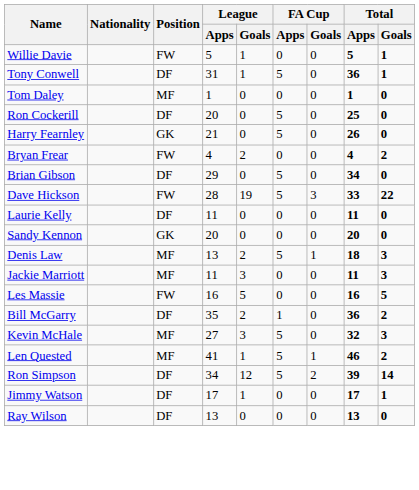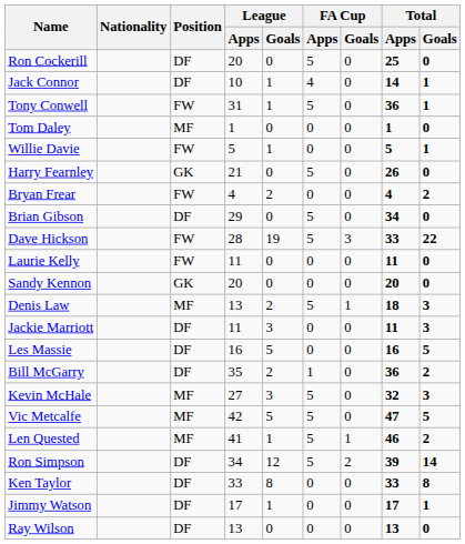rows swapped: Ron Cockerill <-> Willie Davie
+ row: Jack Connor | DF | 10 | 1 | 4 | 0 | 14 | 1
Tony Conwell | Position: DF -> FW
Laurie Kelly | Position: DF -> FW
Jackie Marriott | Position: MF -> DF
Les Massie | Position: FW -> DF
+ row: Vic Metcalfe | MF | 42 | 5 | 5 | 0 | 47 | 5
+ row: Ken Taylor | DF | 33 | 8 | 0 | 0 | 33 | 8
